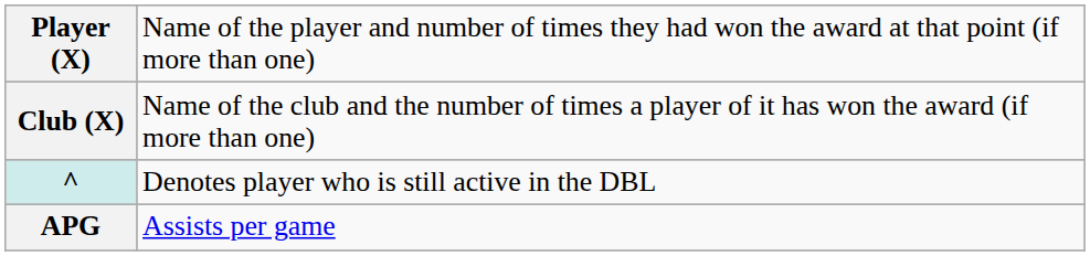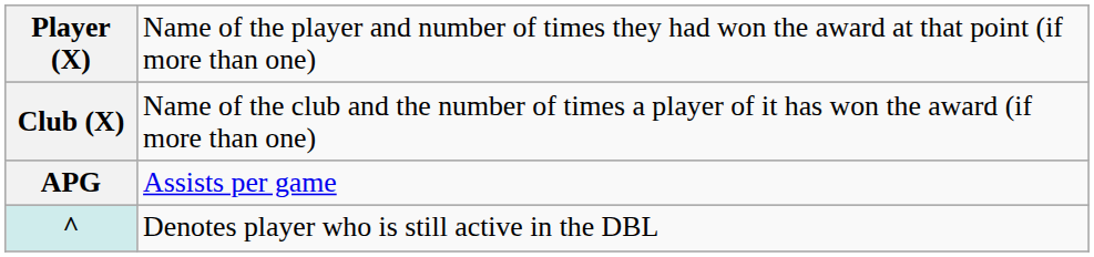rows swapped: ^ <-> APG
